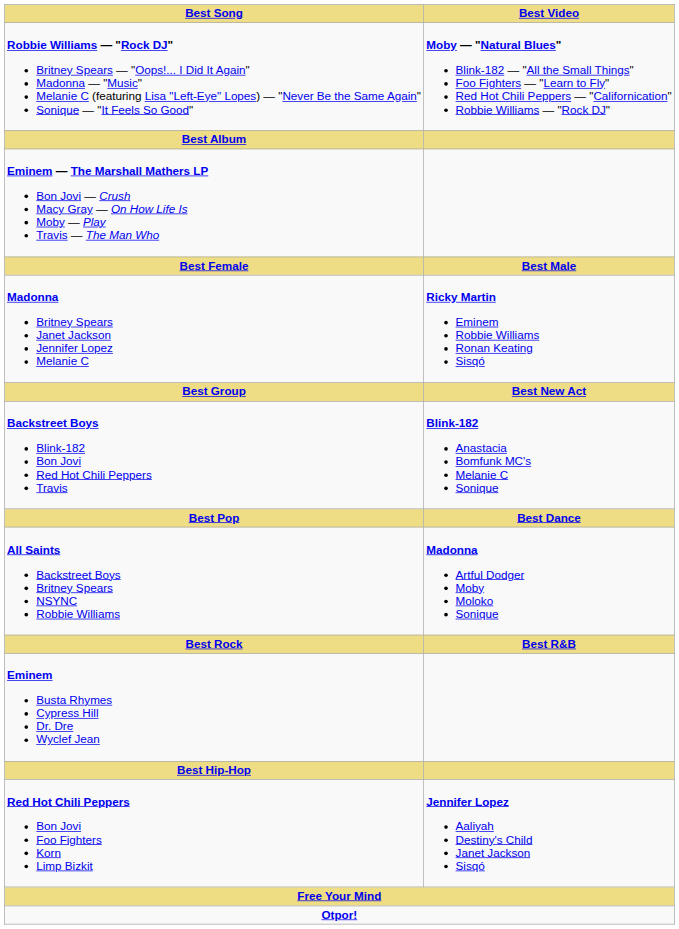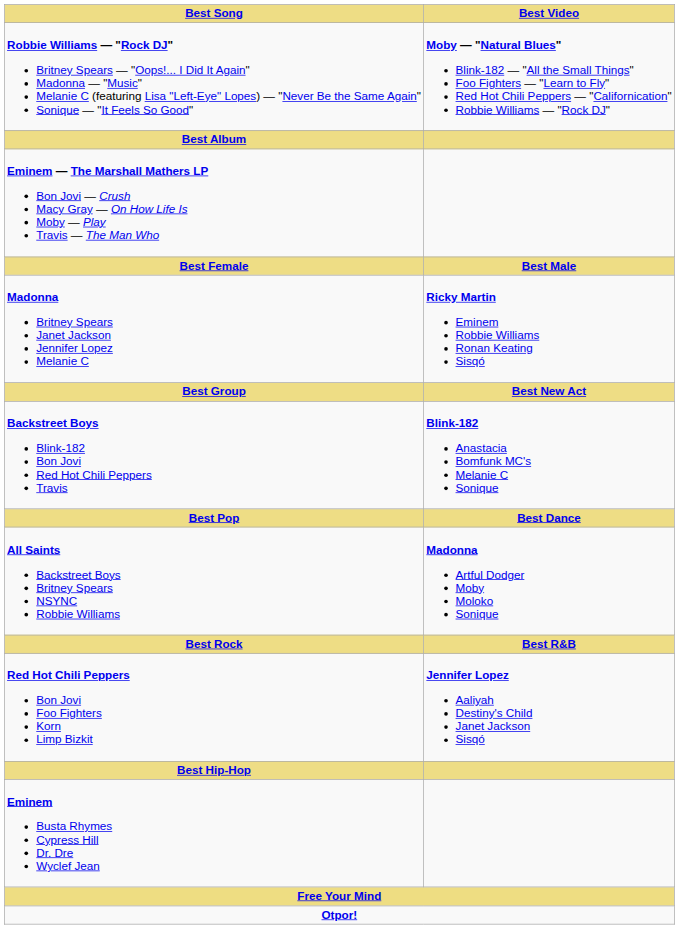rows swapped: Red Hot Chili Peppers Bon Jovi Foo Fighters Korn Limp Bizkit <-> Eminem Busta Rhymes Cypress Hill Dr. Dre Wyclef Jean
